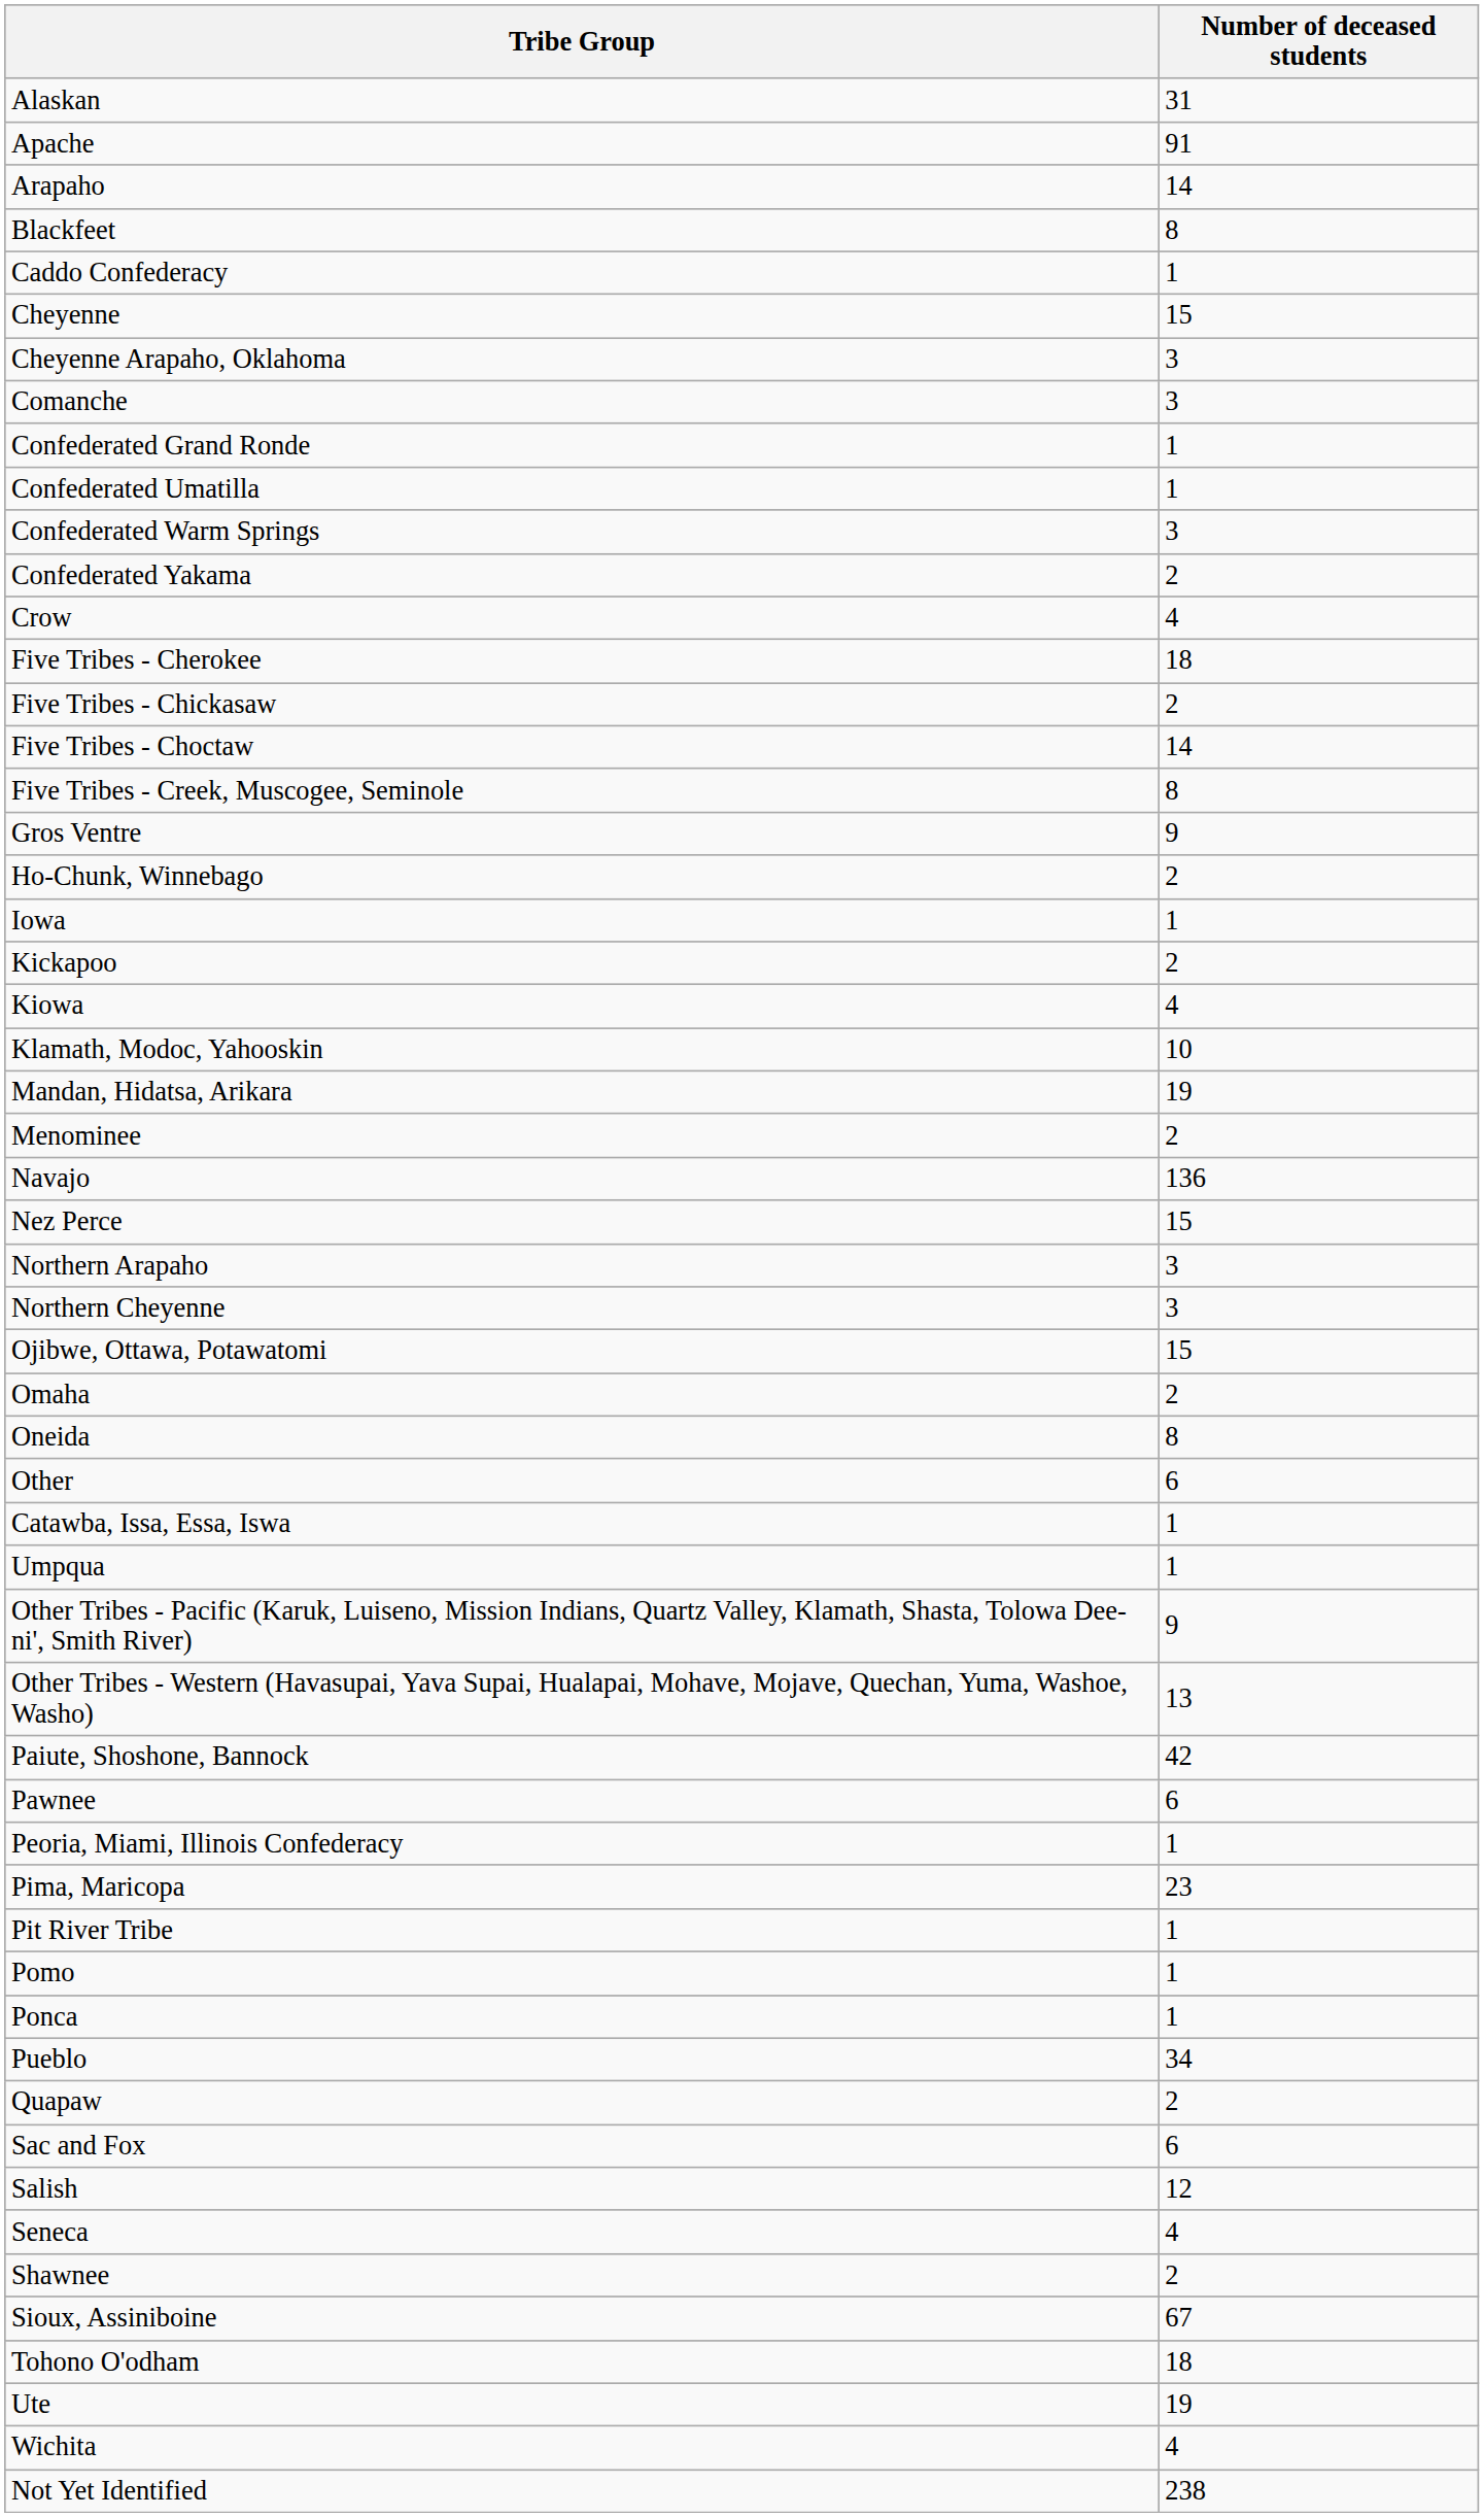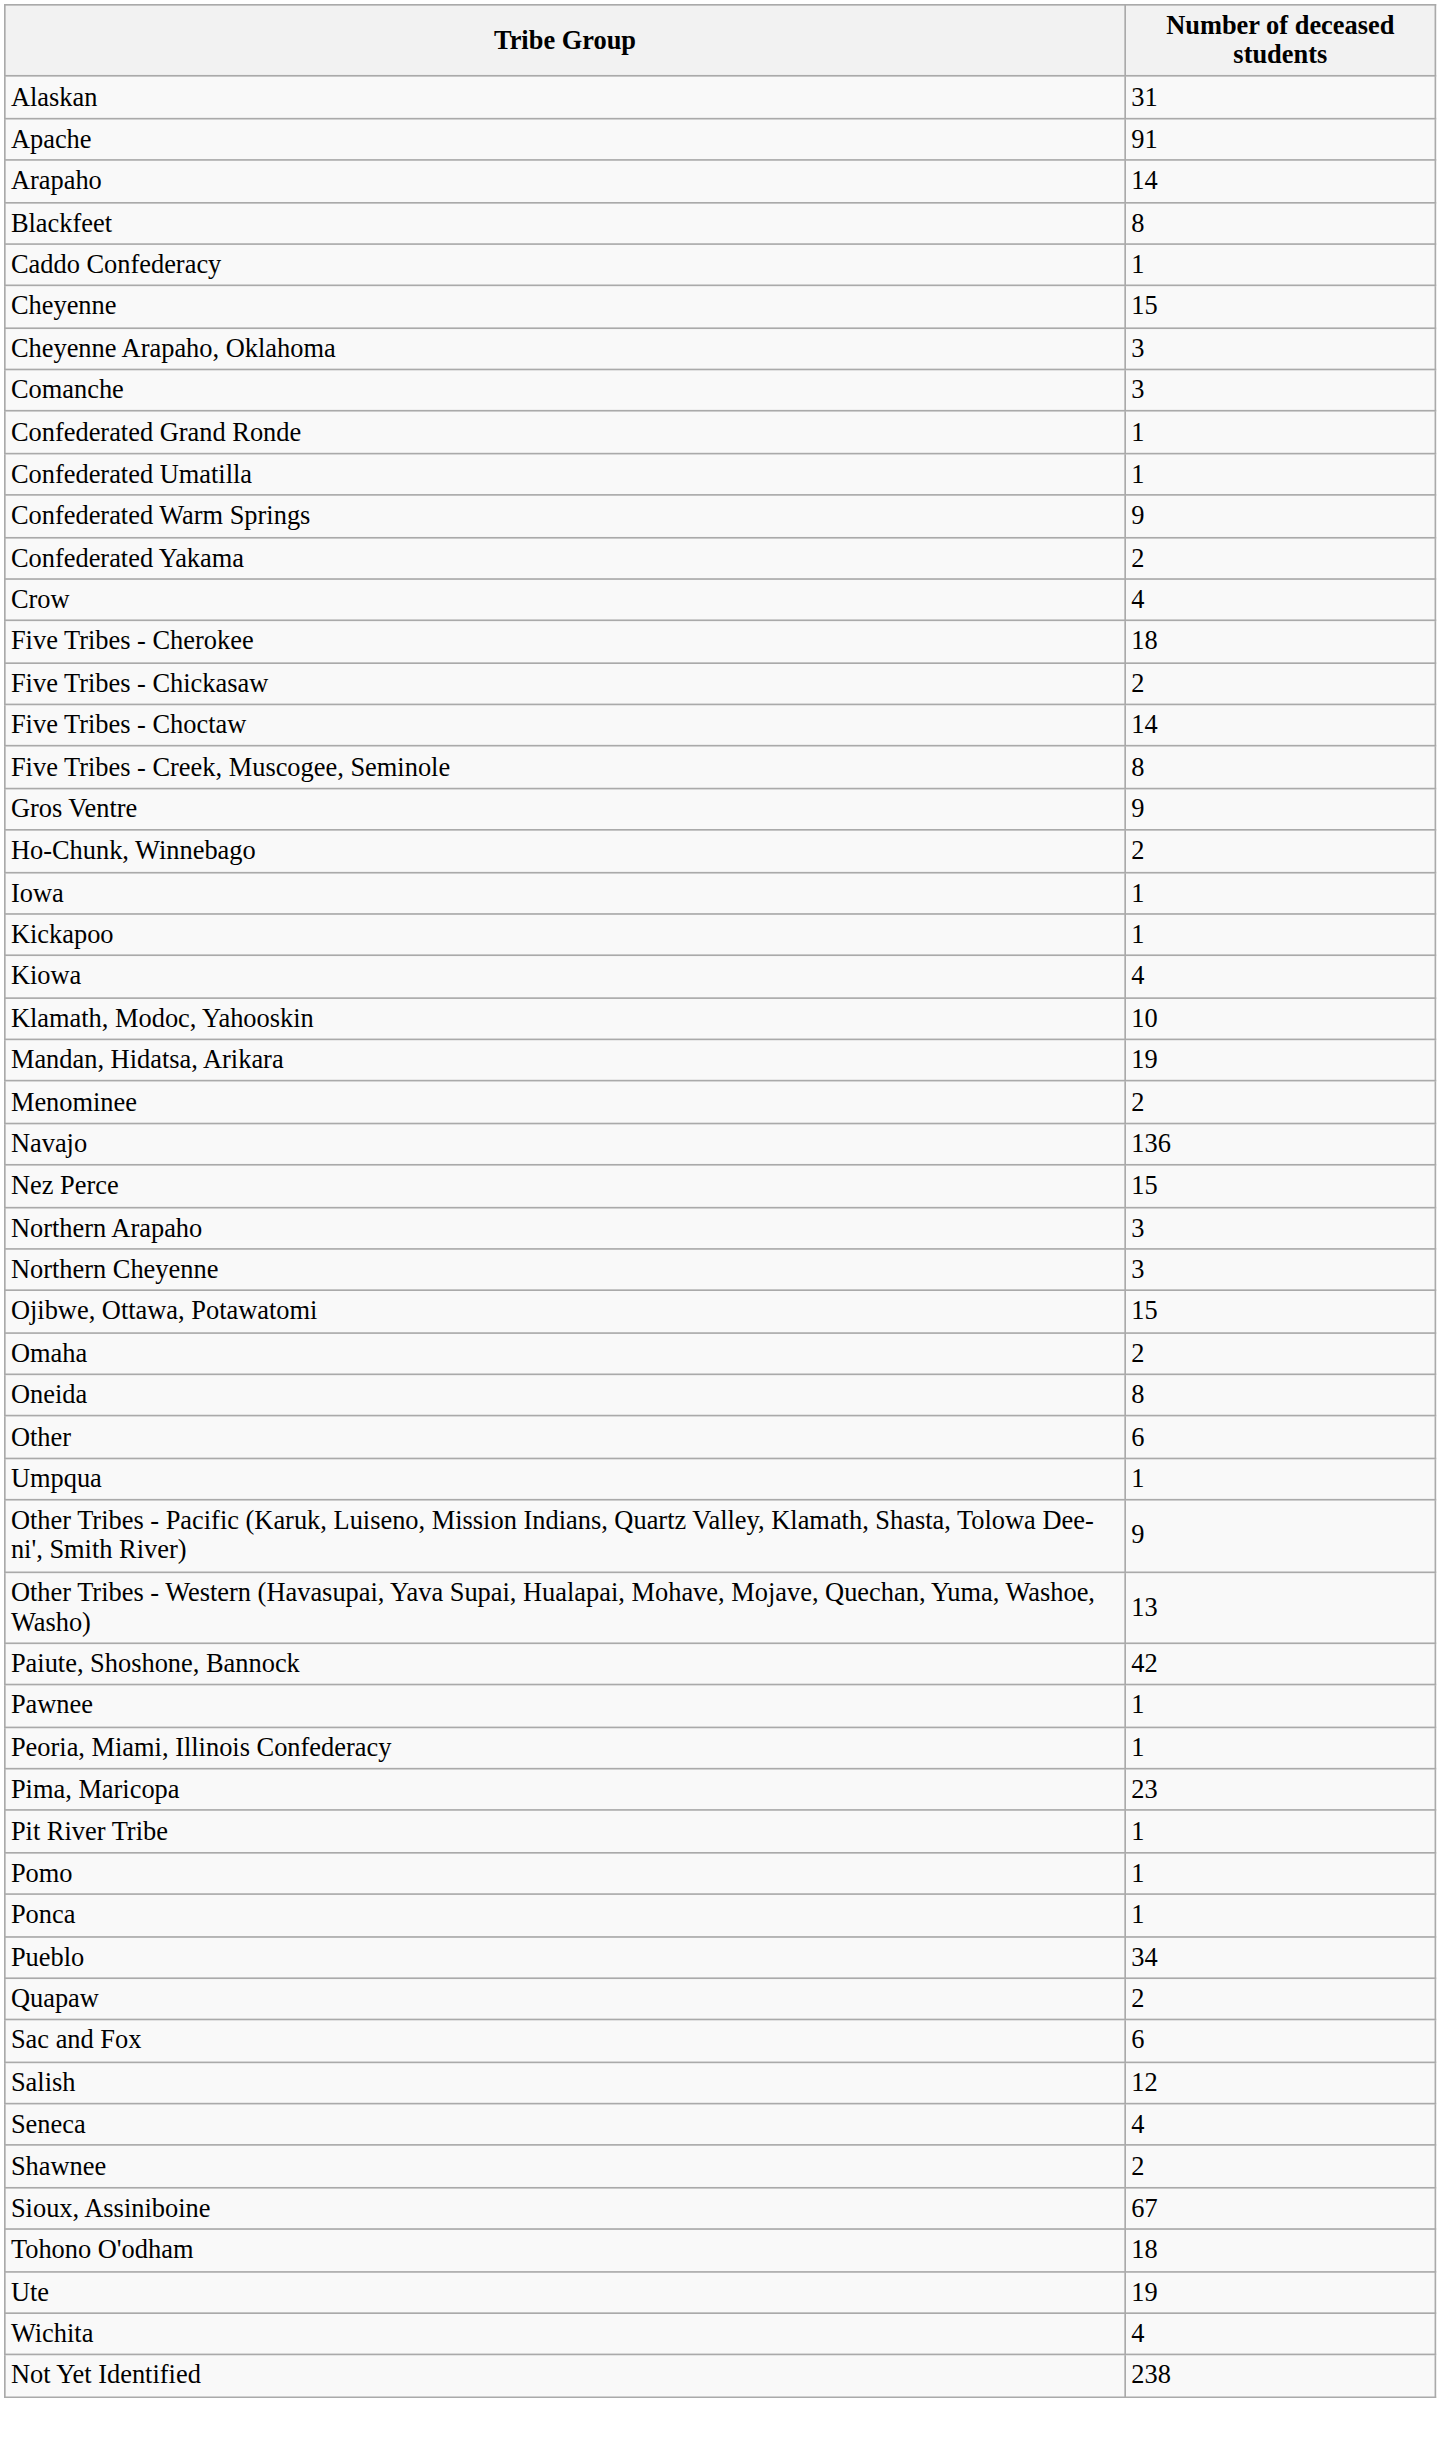Confederated Warm Springs | Number of deceased students: 3 -> 9
Kickapoo | Number of deceased students: 2 -> 1
- row: Catawba, Issa, Essa, Iswa | 1
Pawnee | Number of deceased students: 6 -> 1
